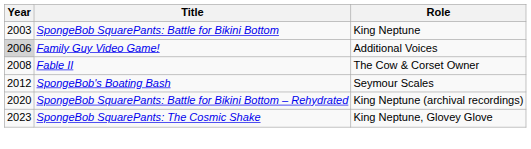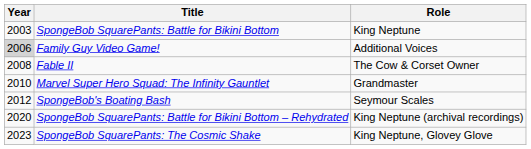+ row: 2010 | Marvel Super Hero Squad: The Infinity Gauntlet | Grandmaster
